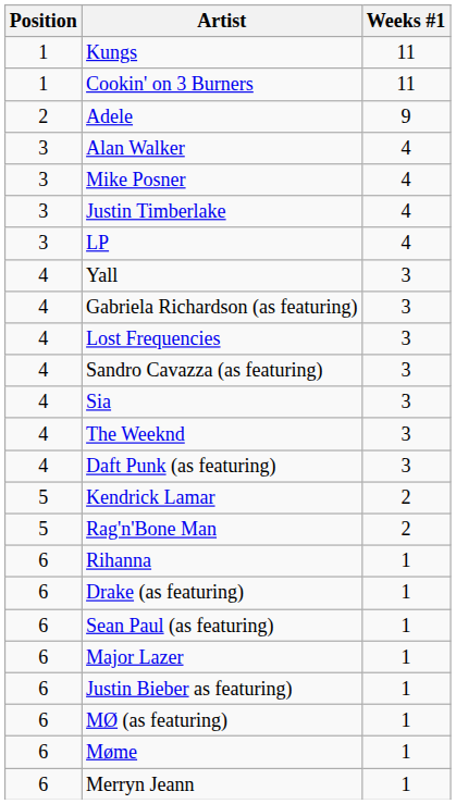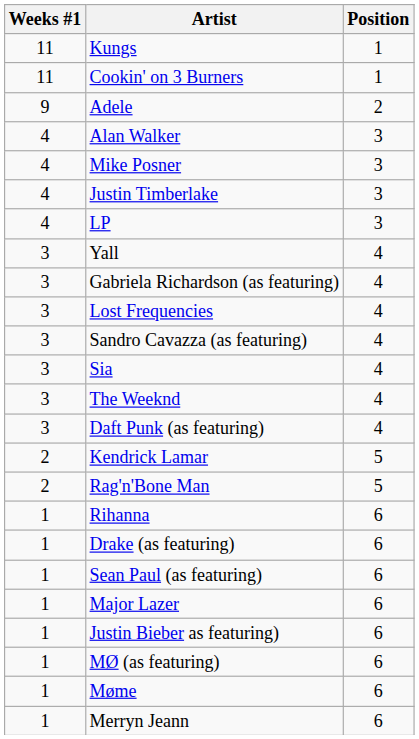columns swapped: Position <-> Weeks #1
